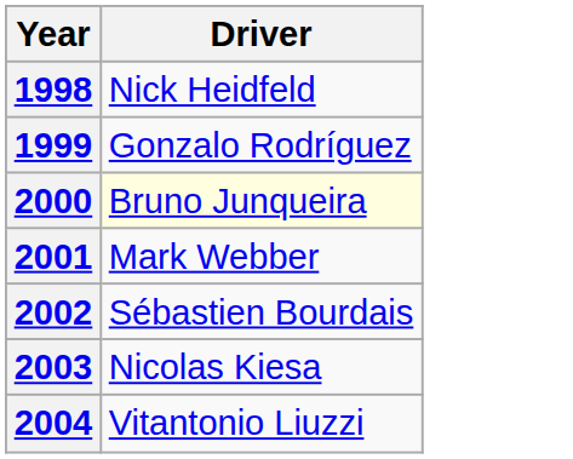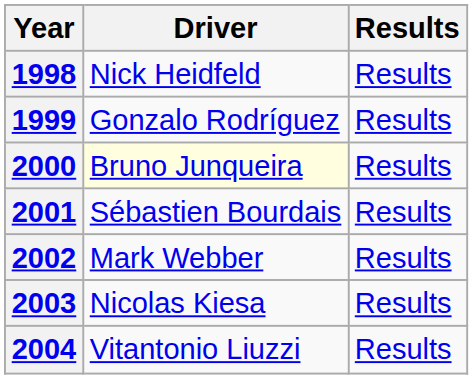+ column: Results | Results | Results | Results | Results | Results | Results | Results
2001 | Driver: Mark Webber -> Sébastien Bourdais
2002 | Driver: Sébastien Bourdais -> Mark Webber
